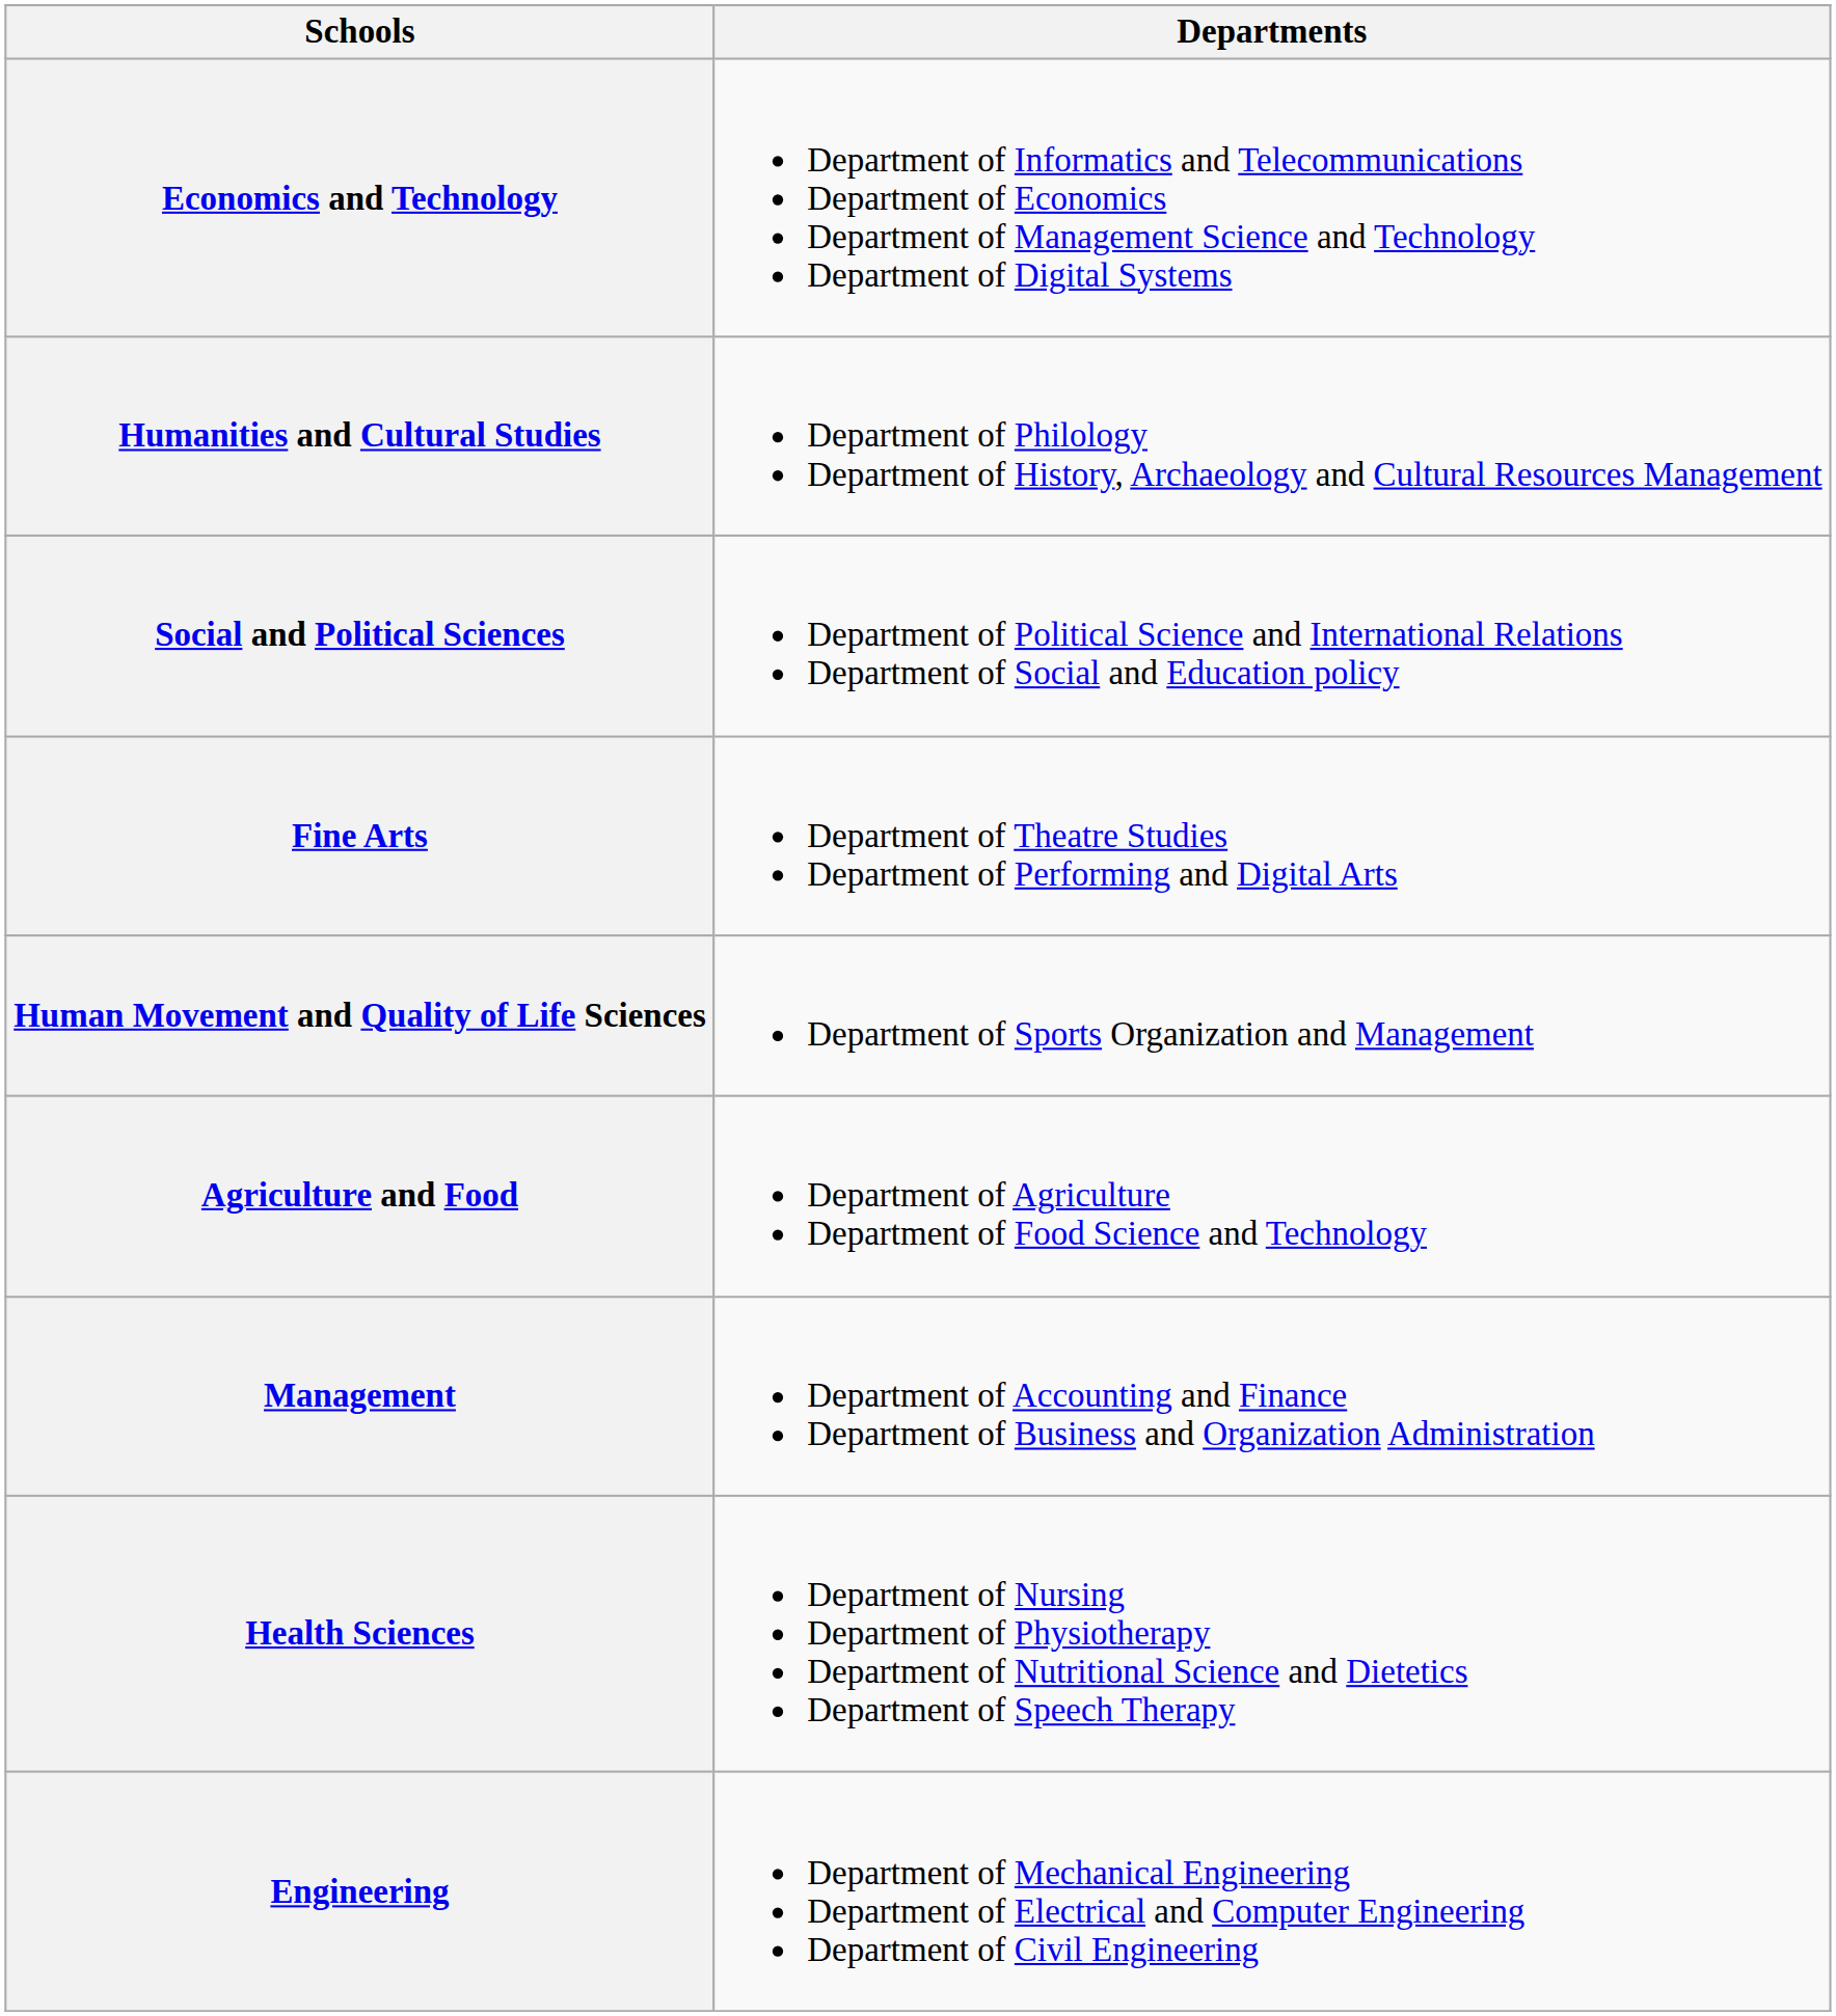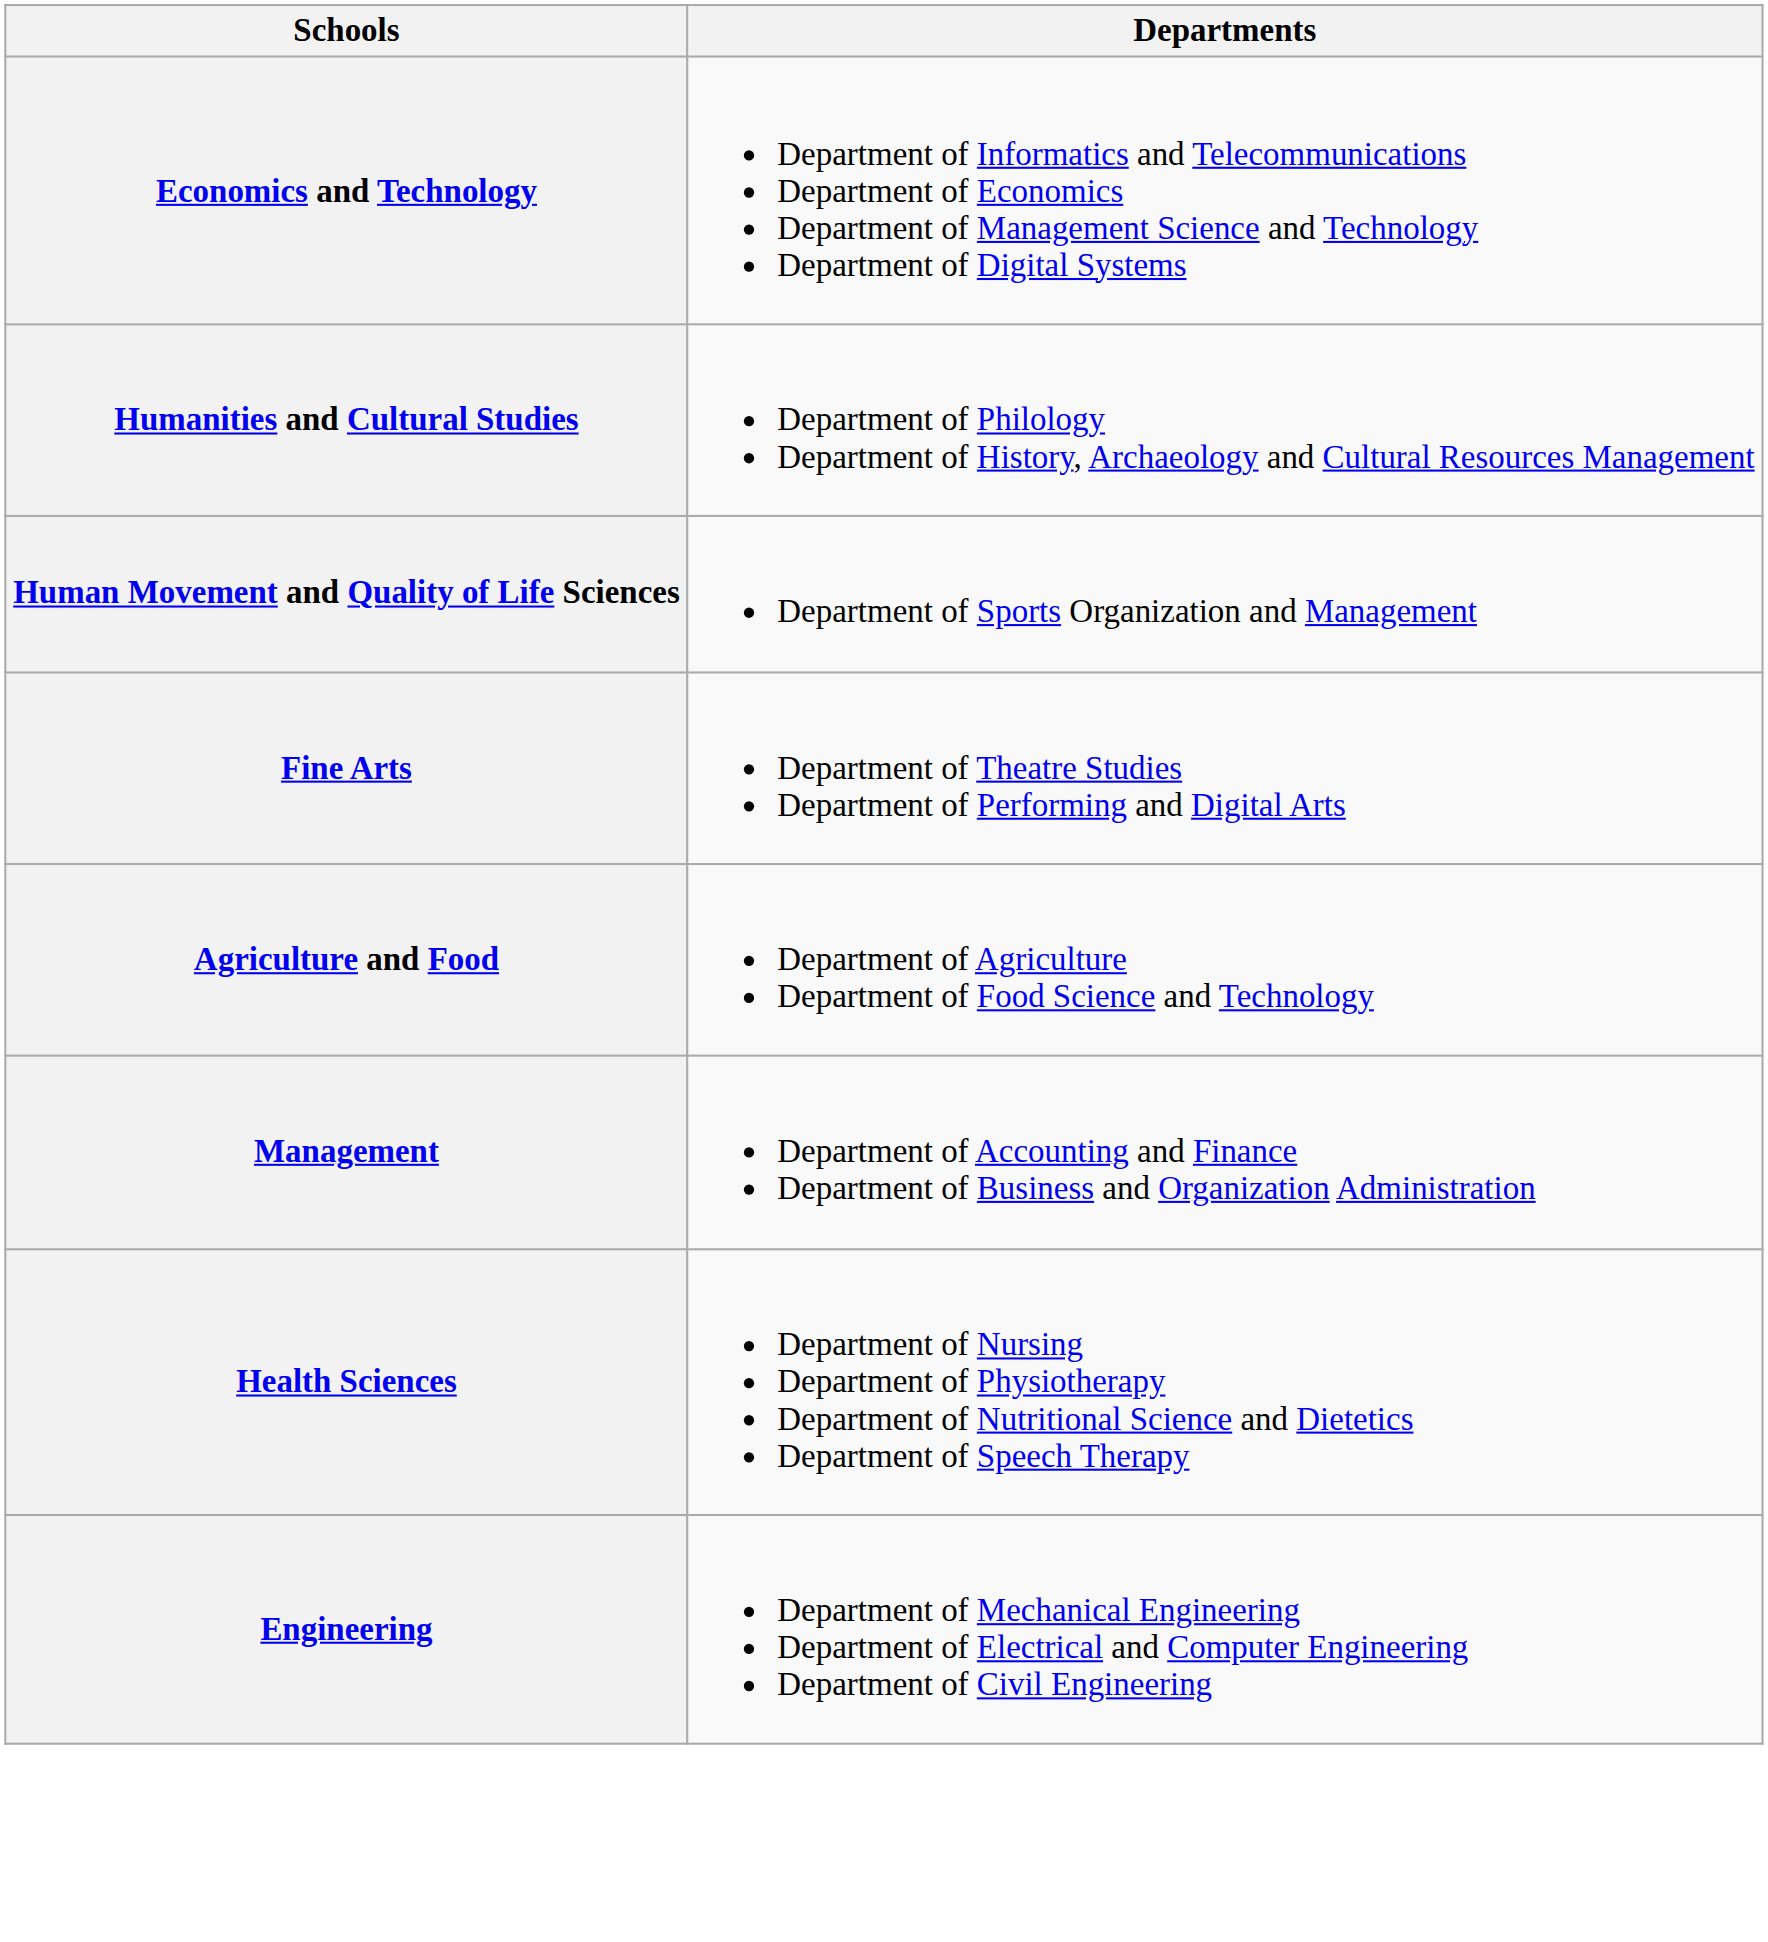- row: Social and Political Sciences | Department of Political Science and International Relations Department of Social and Education policy
rows swapped: Fine Arts <-> Human Movement and Quality of Life Sciences
